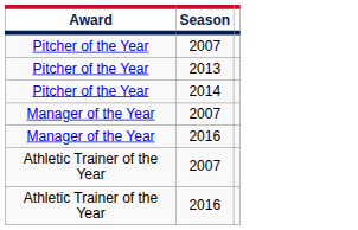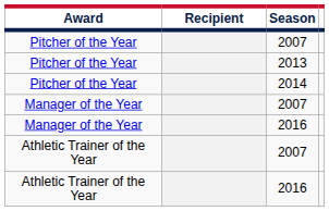+ column: Recipient
